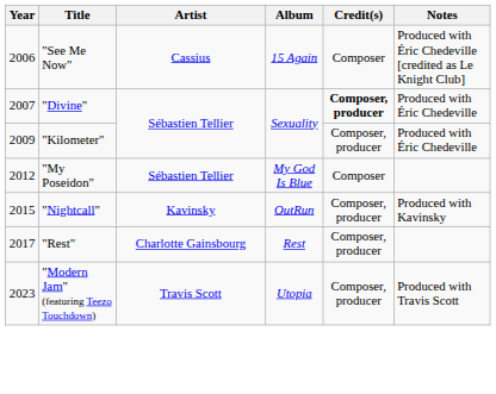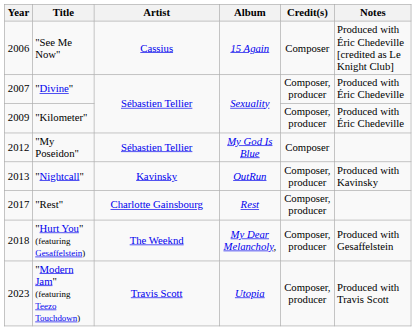"Divine" | Credit(s): bold -> normal
"Nightcall" | Year: 2015 -> 2013
+ row: 2018 | "Hurt You" (featuring Gesaffelstein) | The Weeknd | My Dear Melancholy, | Composer, producer | Produced with Gesaffelstein
